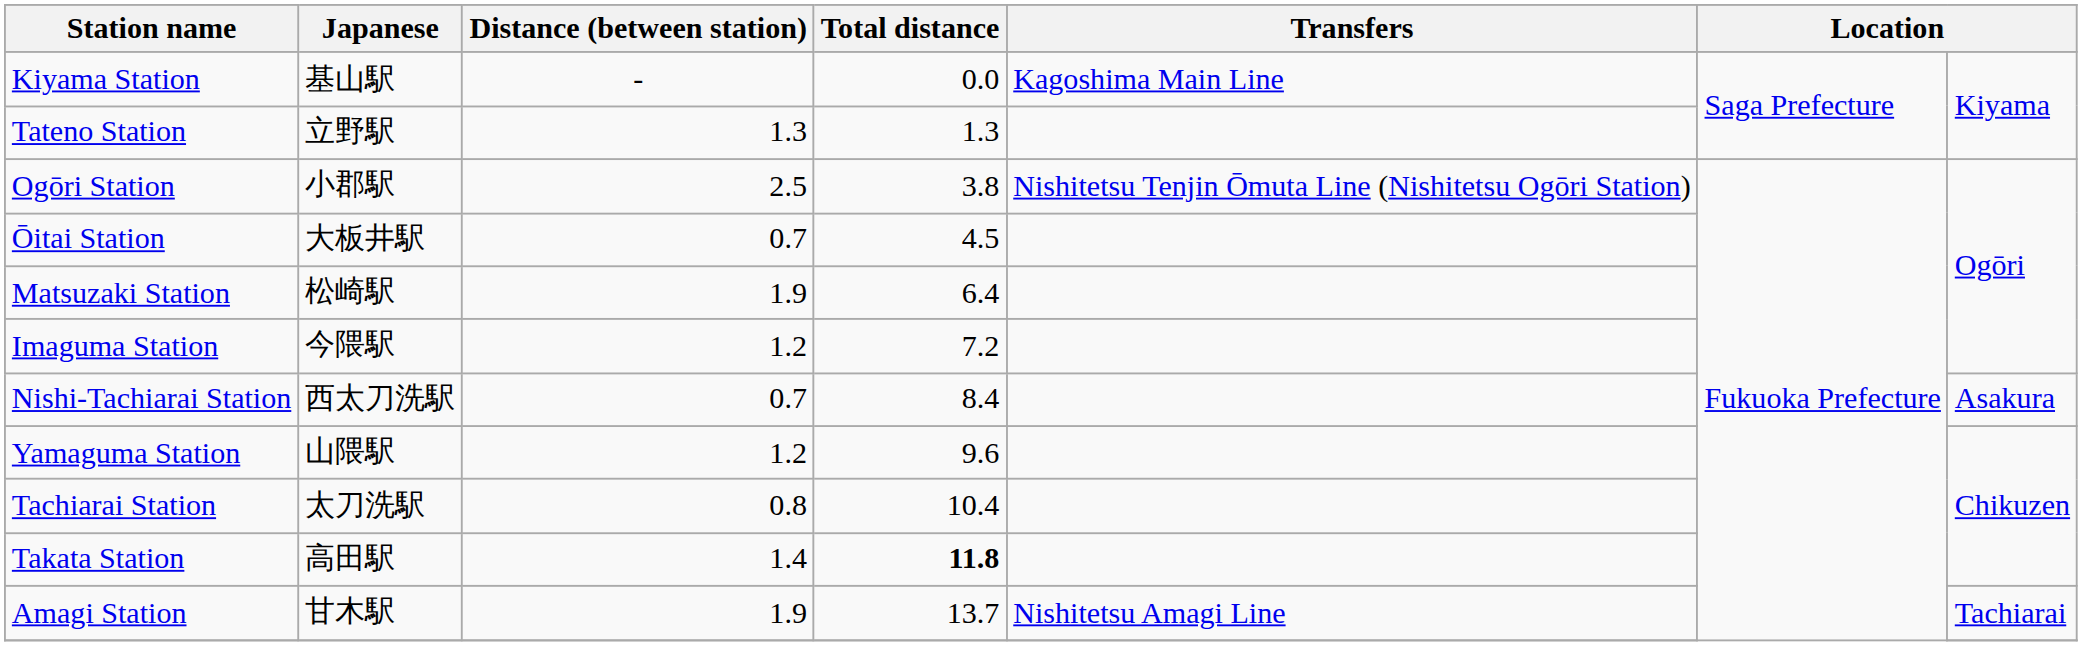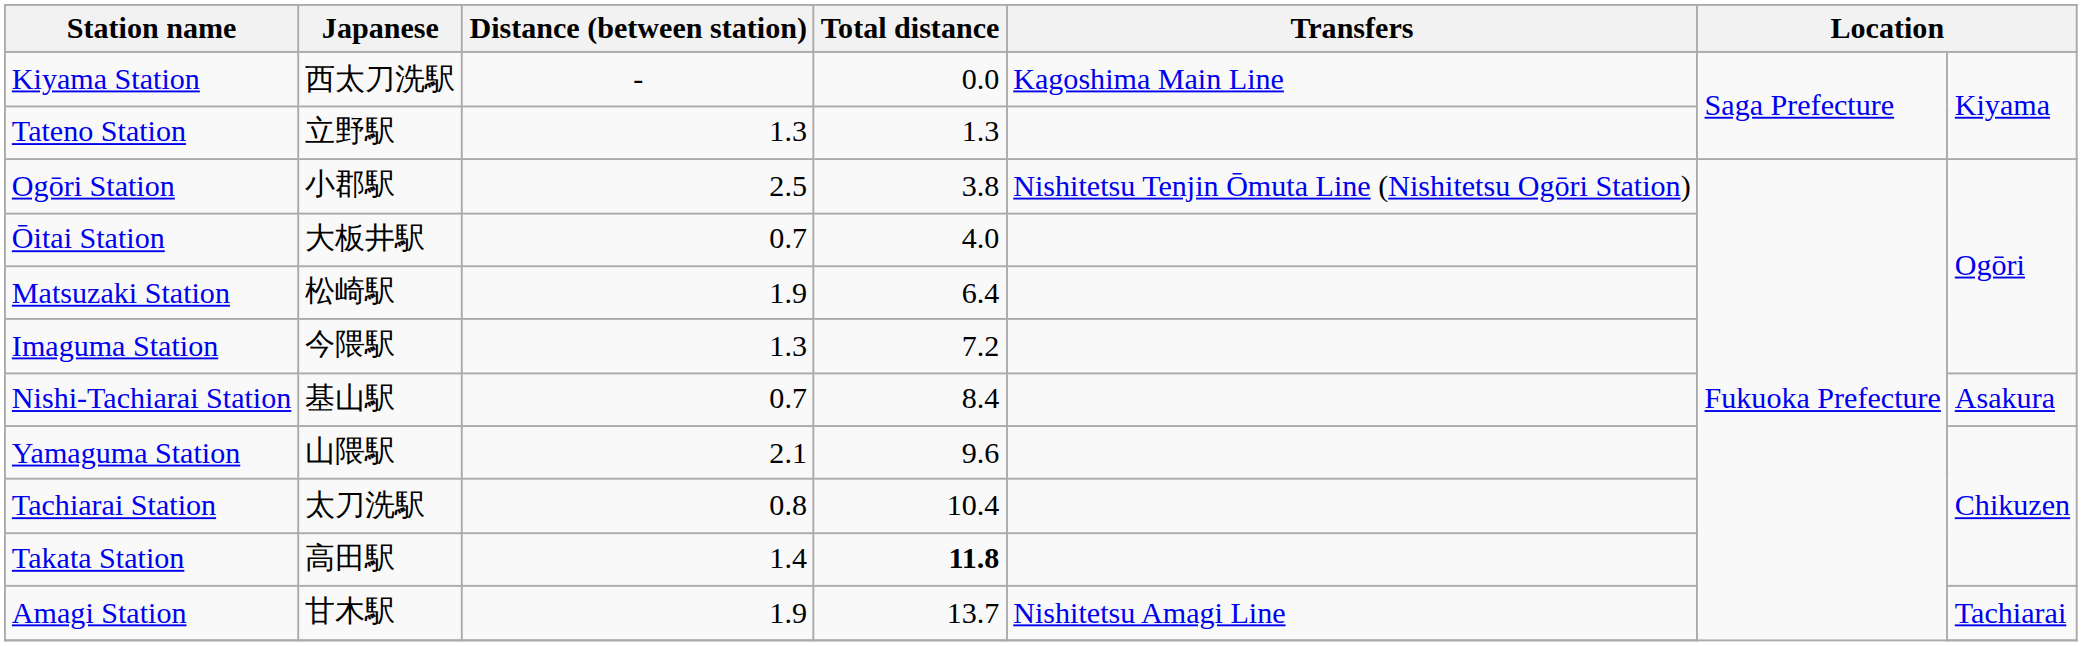Kiyama Station | Japanese: 基山駅 -> 西太刀洗駅
Ōitai Station | Total distance: 4.5 -> 4.0
Imaguma Station | Distance (between station): 1.2 -> 1.3
Nishi-Tachiarai Station | Japanese: 西太刀洗駅 -> 基山駅
Yamaguma Station | Distance (between station): 1.2 -> 2.1
